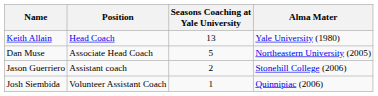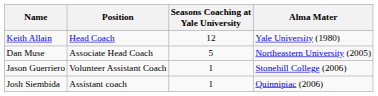Keith Allain | Seasons Coaching at Yale University: 13 -> 12
Jason Guerriero | Position: Assistant coach -> Volunteer Assistant Coach
Jason Guerriero | Seasons Coaching at Yale University: 2 -> 1
Josh Siembida | Position: Volunteer Assistant Coach -> Assistant coach
